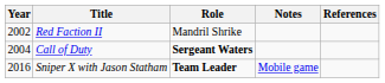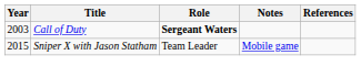- row: 2002 | Red Faction II | Mandril Shrike
Call of Duty | Year: 2004 -> 2003
Sniper X with Jason Statham | Year: 2016 -> 2015
Sniper X with Jason Statham | Role: bold -> normal
